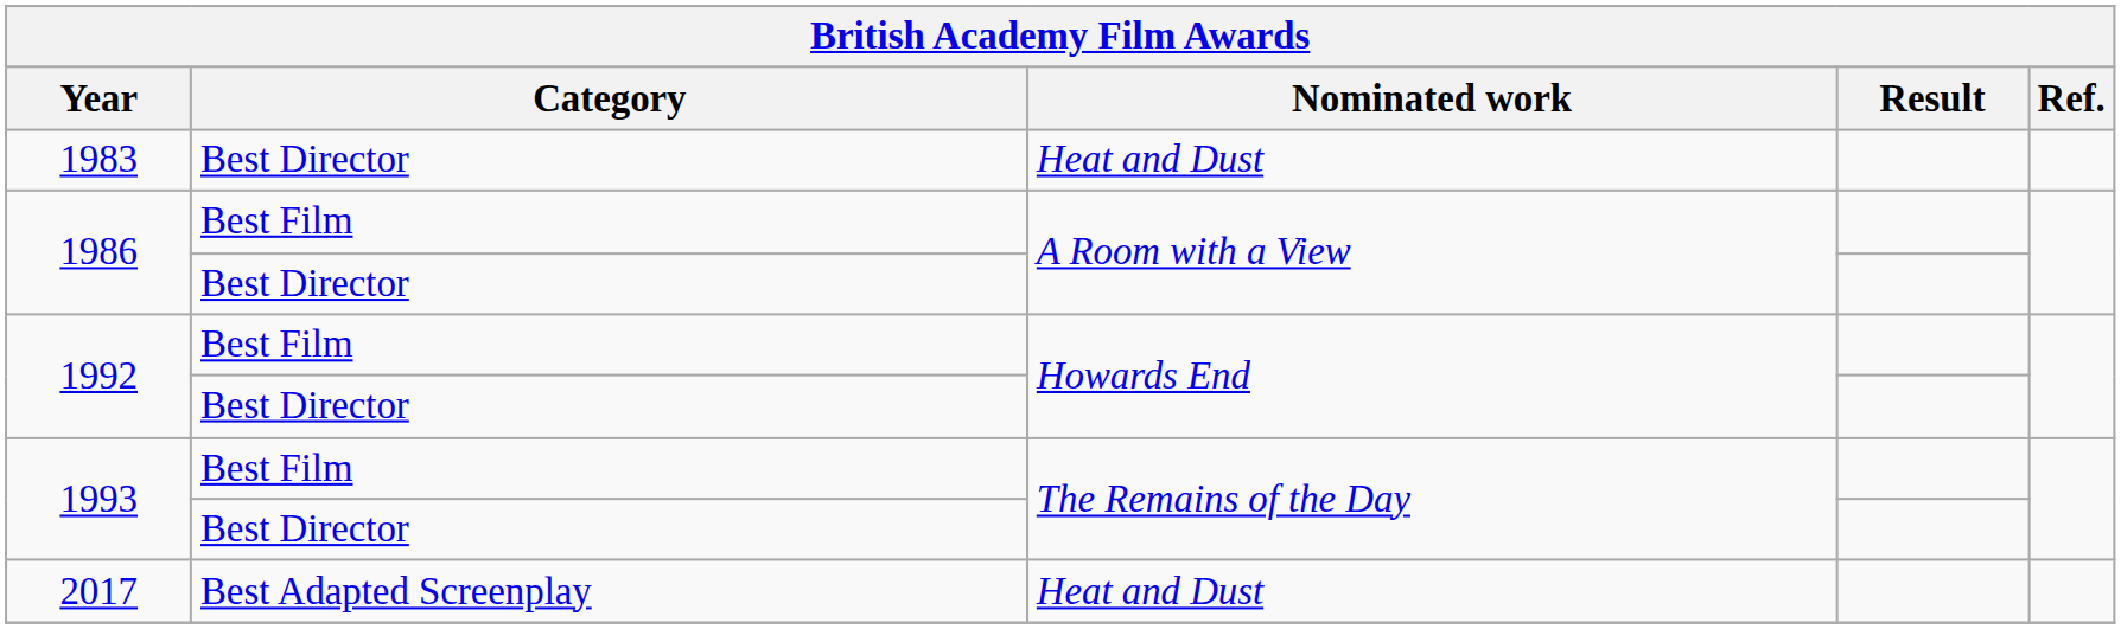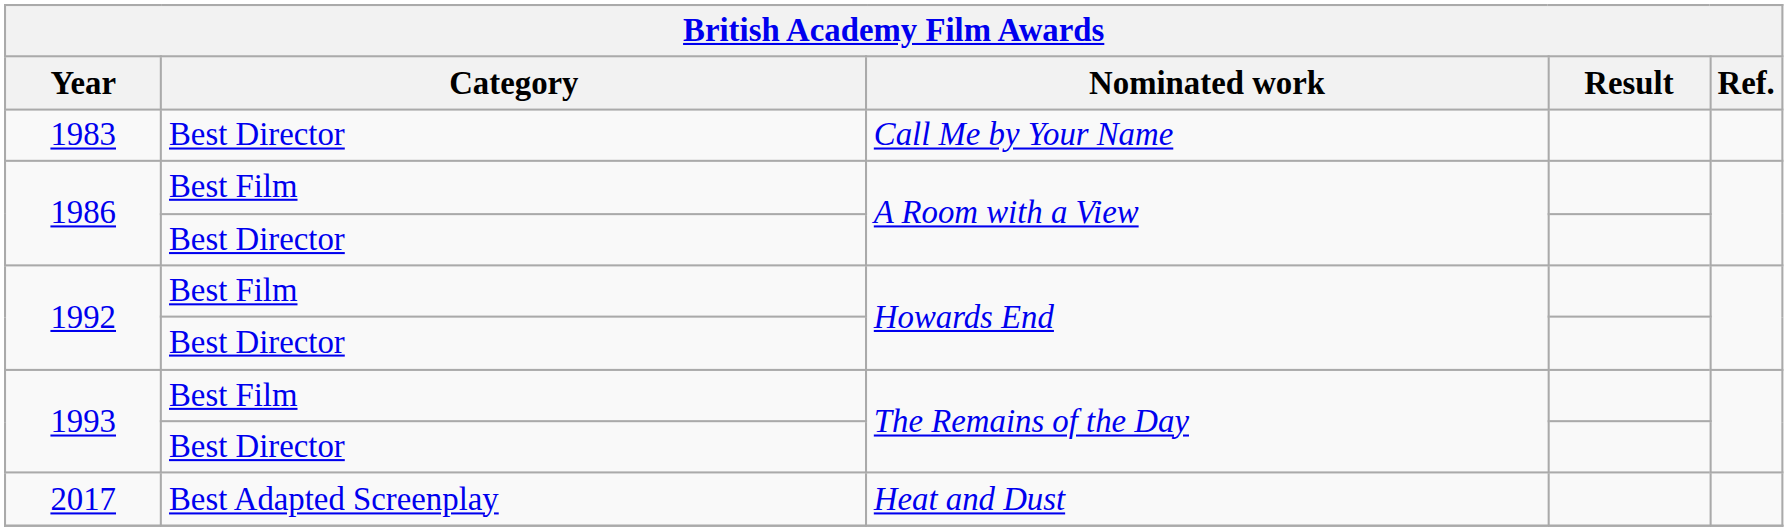1983 | Nominated work: Heat and Dust -> Call Me by Your Name
